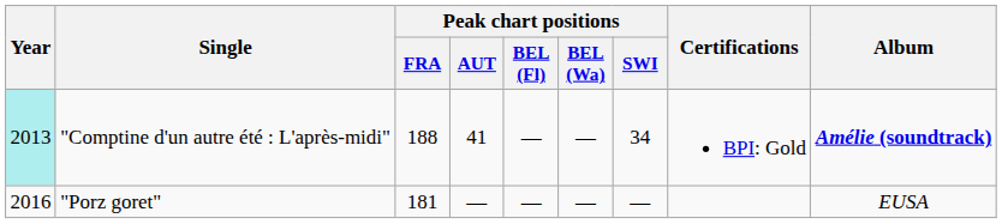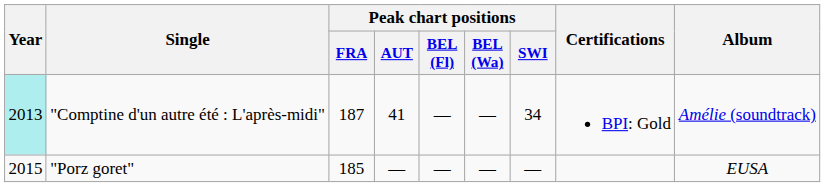"Comptine d'un autre été : L'après-midi" | Peak chart positions / FRA: 188 -> 187
"Comptine d'un autre été : L'après-midi" | Album: bold -> normal
"Porz goret" | Year: 2016 -> 2015
"Porz goret" | Peak chart positions / FRA: 181 -> 185
